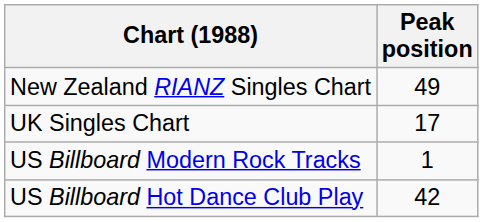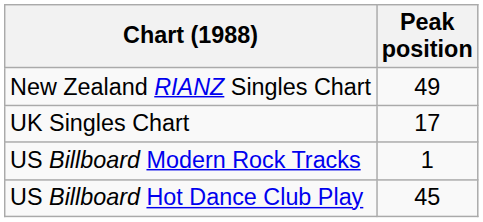US Billboard Hot Dance Club Play | Peak position: 42 -> 45
